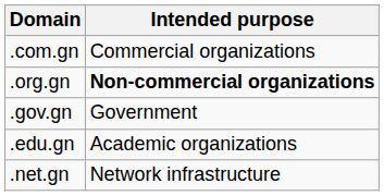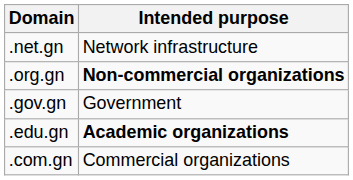rows swapped: .com.gn <-> .net.gn
.edu.gn | Intended purpose: normal -> bold
